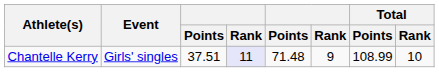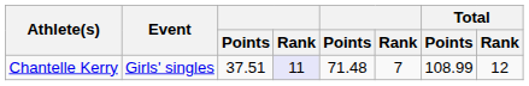Chantelle Kerry | column 6: 9 -> 7
Chantelle Kerry | Total / Rank: 10 -> 12
